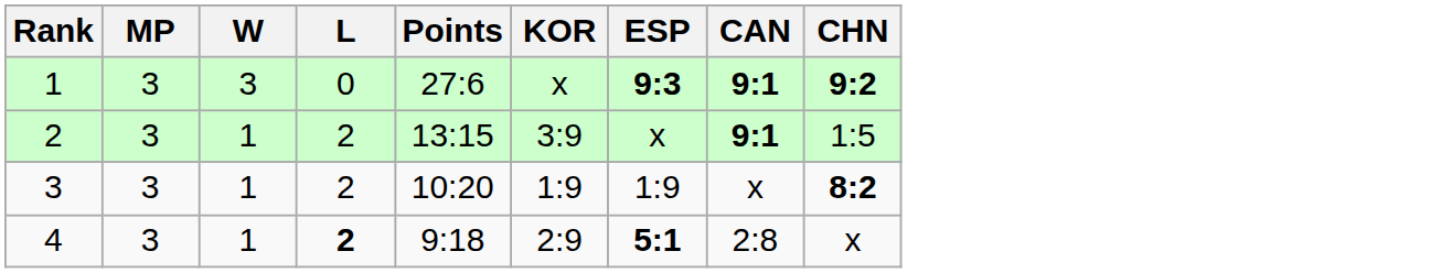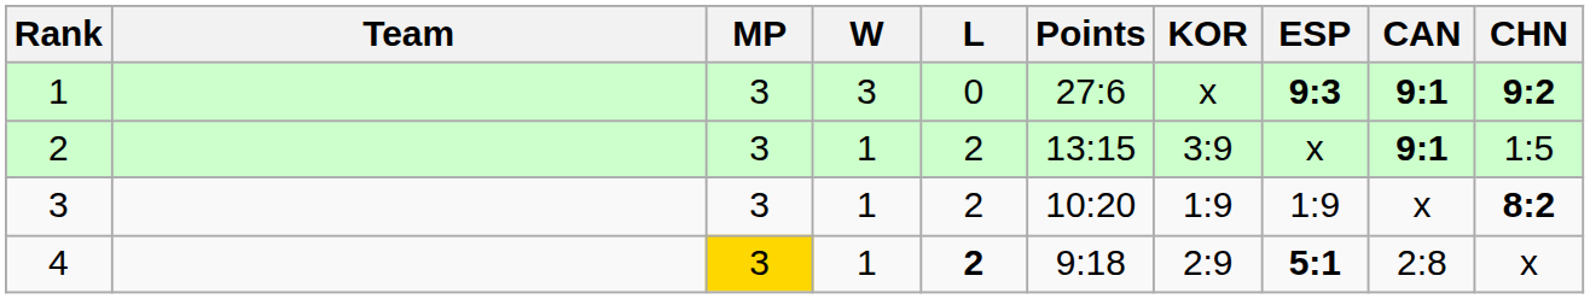+ column: Team
4 | MP: no background -> gold background
